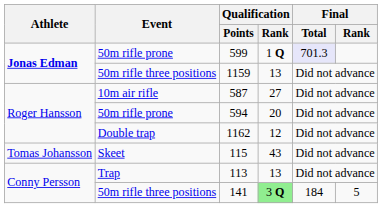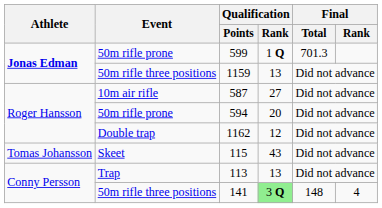599 | Final / Total: lavender background -> no background
141 | Final / Total: 184 -> 148
141 | Final / Rank: 5 -> 4
